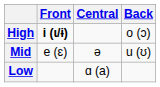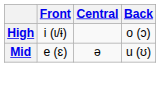High | Front: bold -> normal
- row: Low | ɑ (a)
